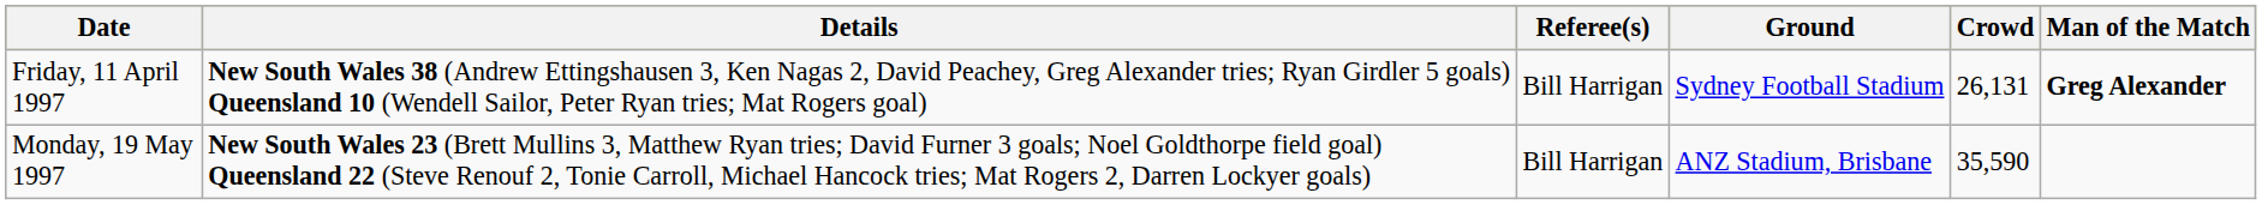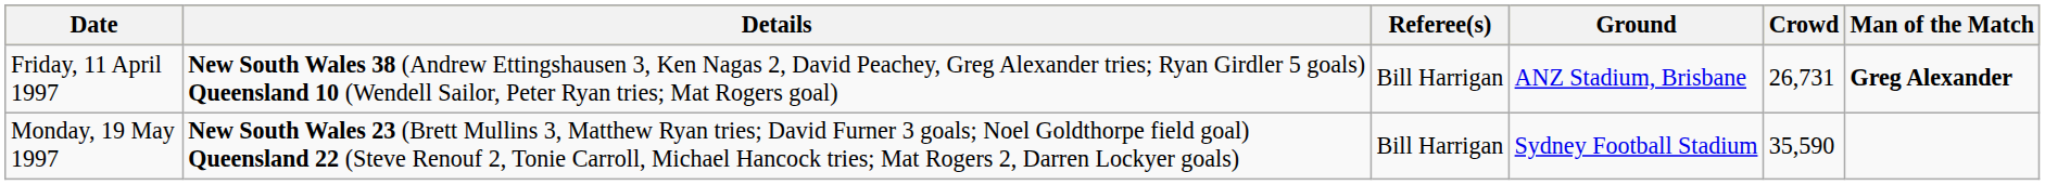Friday, 11 April 1997 | Ground: Sydney Football Stadium -> ANZ Stadium, Brisbane
Friday, 11 April 1997 | Crowd: 26,131 -> 26,731
Monday, 19 May 1997 | Ground: ANZ Stadium, Brisbane -> Sydney Football Stadium
